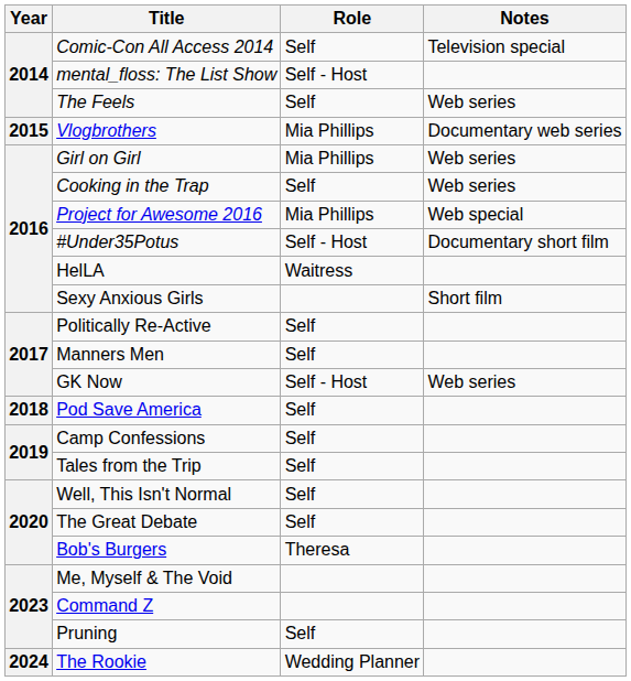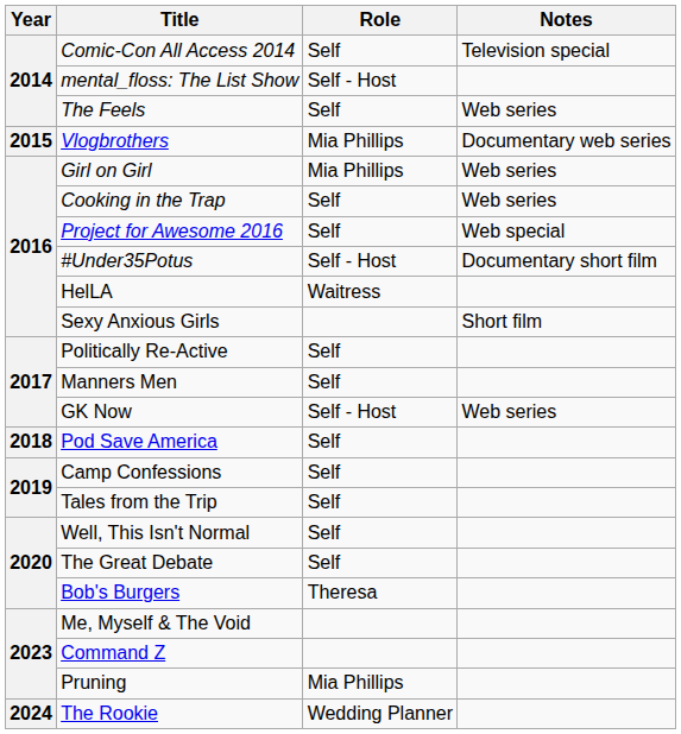Project for Awesome 2016 | Role: Mia Phillips -> Self
Pruning | Role: Self -> Mia Phillips
